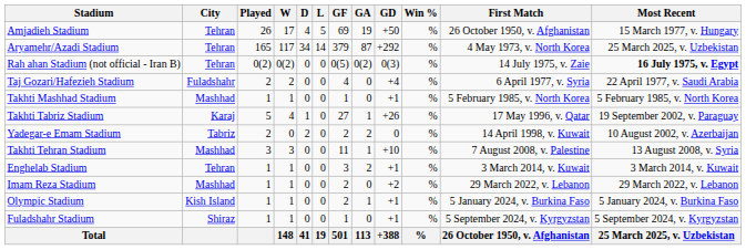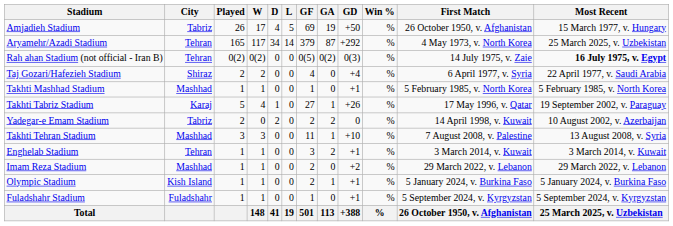Amjadieh Stadium | City: Tehran -> Tabriz
Taj Gozari/Hafezieh Stadium | City: Fuladshahr -> Shiraz
Fuladshahr Stadium | City: Shiraz -> Fuladshahr
